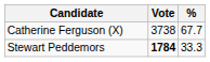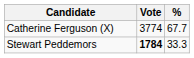Catherine Ferguson (X) | Vote: 3738 -> 3774
